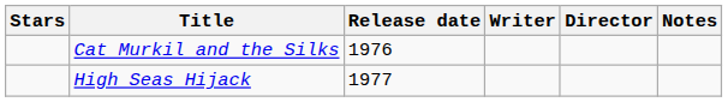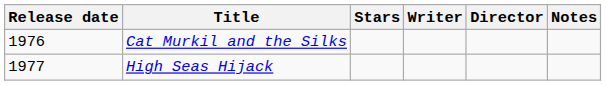columns swapped: Release date <-> Stars
